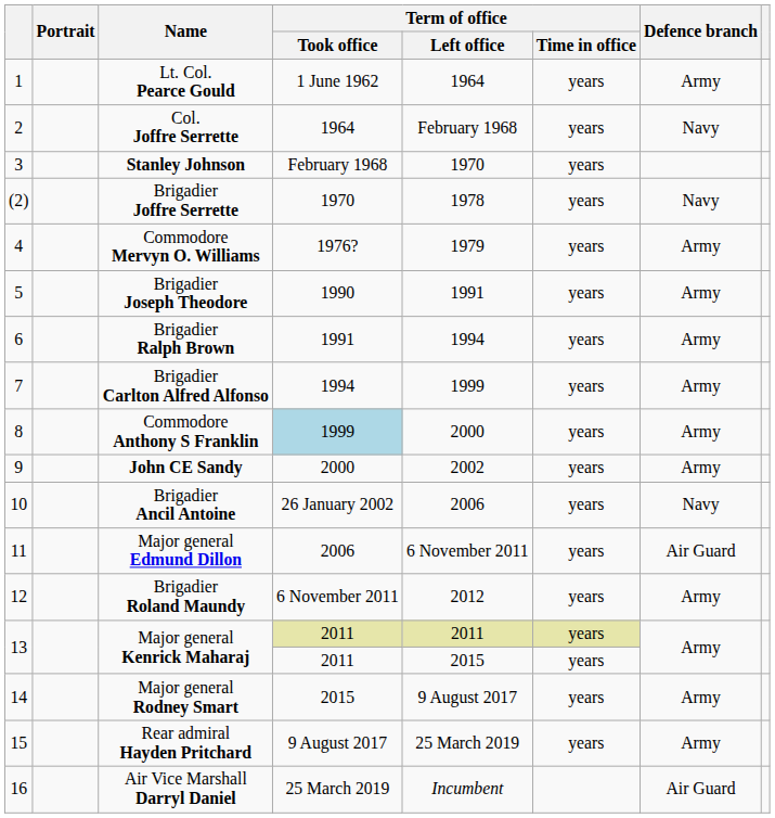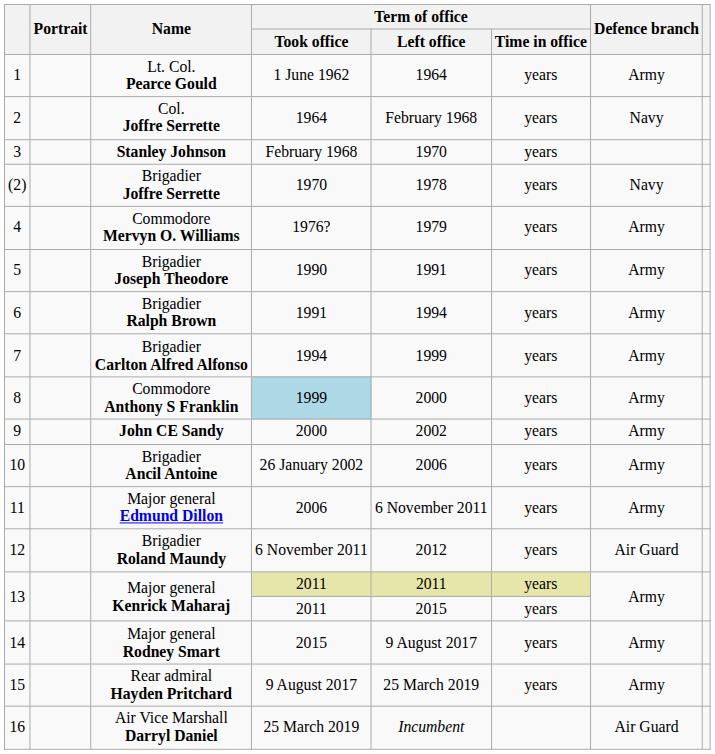Brigadier Ancil Antoine | Defence branch: Navy -> Army
Major general Edmund Dillon | Defence branch: Air Guard -> Army
Brigadier Roland Maundy | Defence branch: Army -> Air Guard
